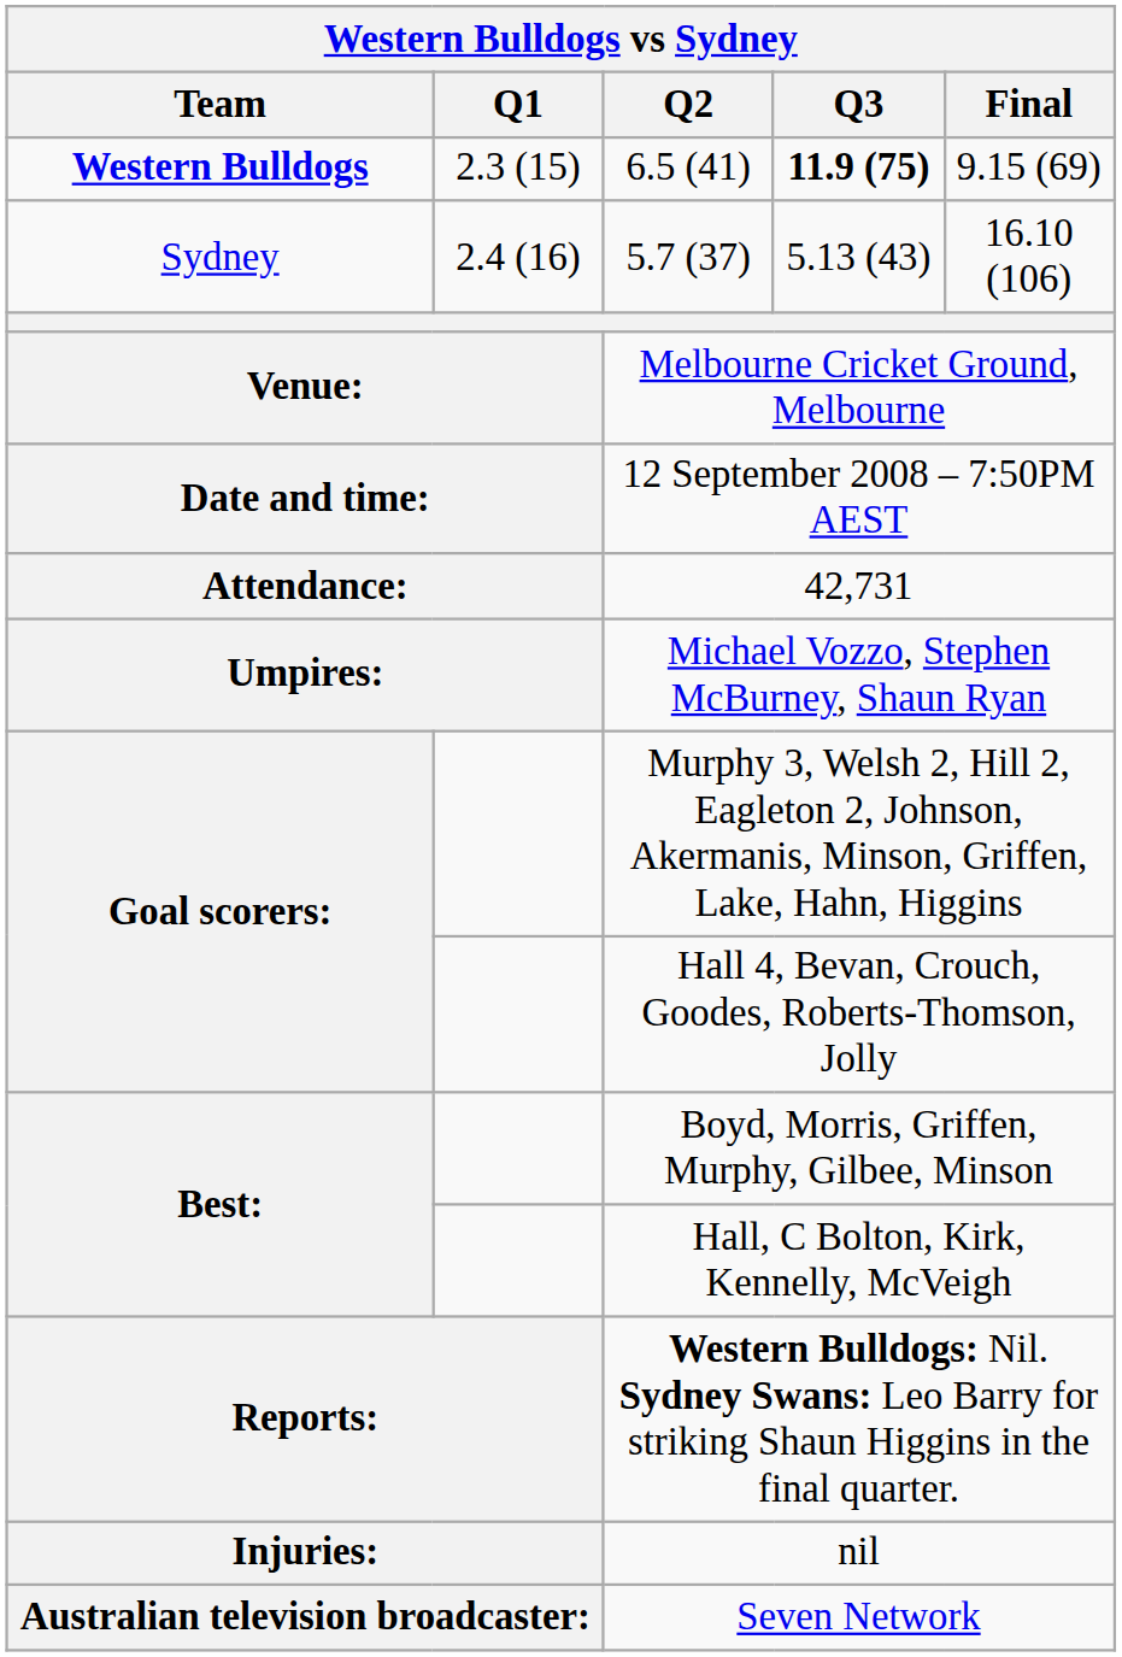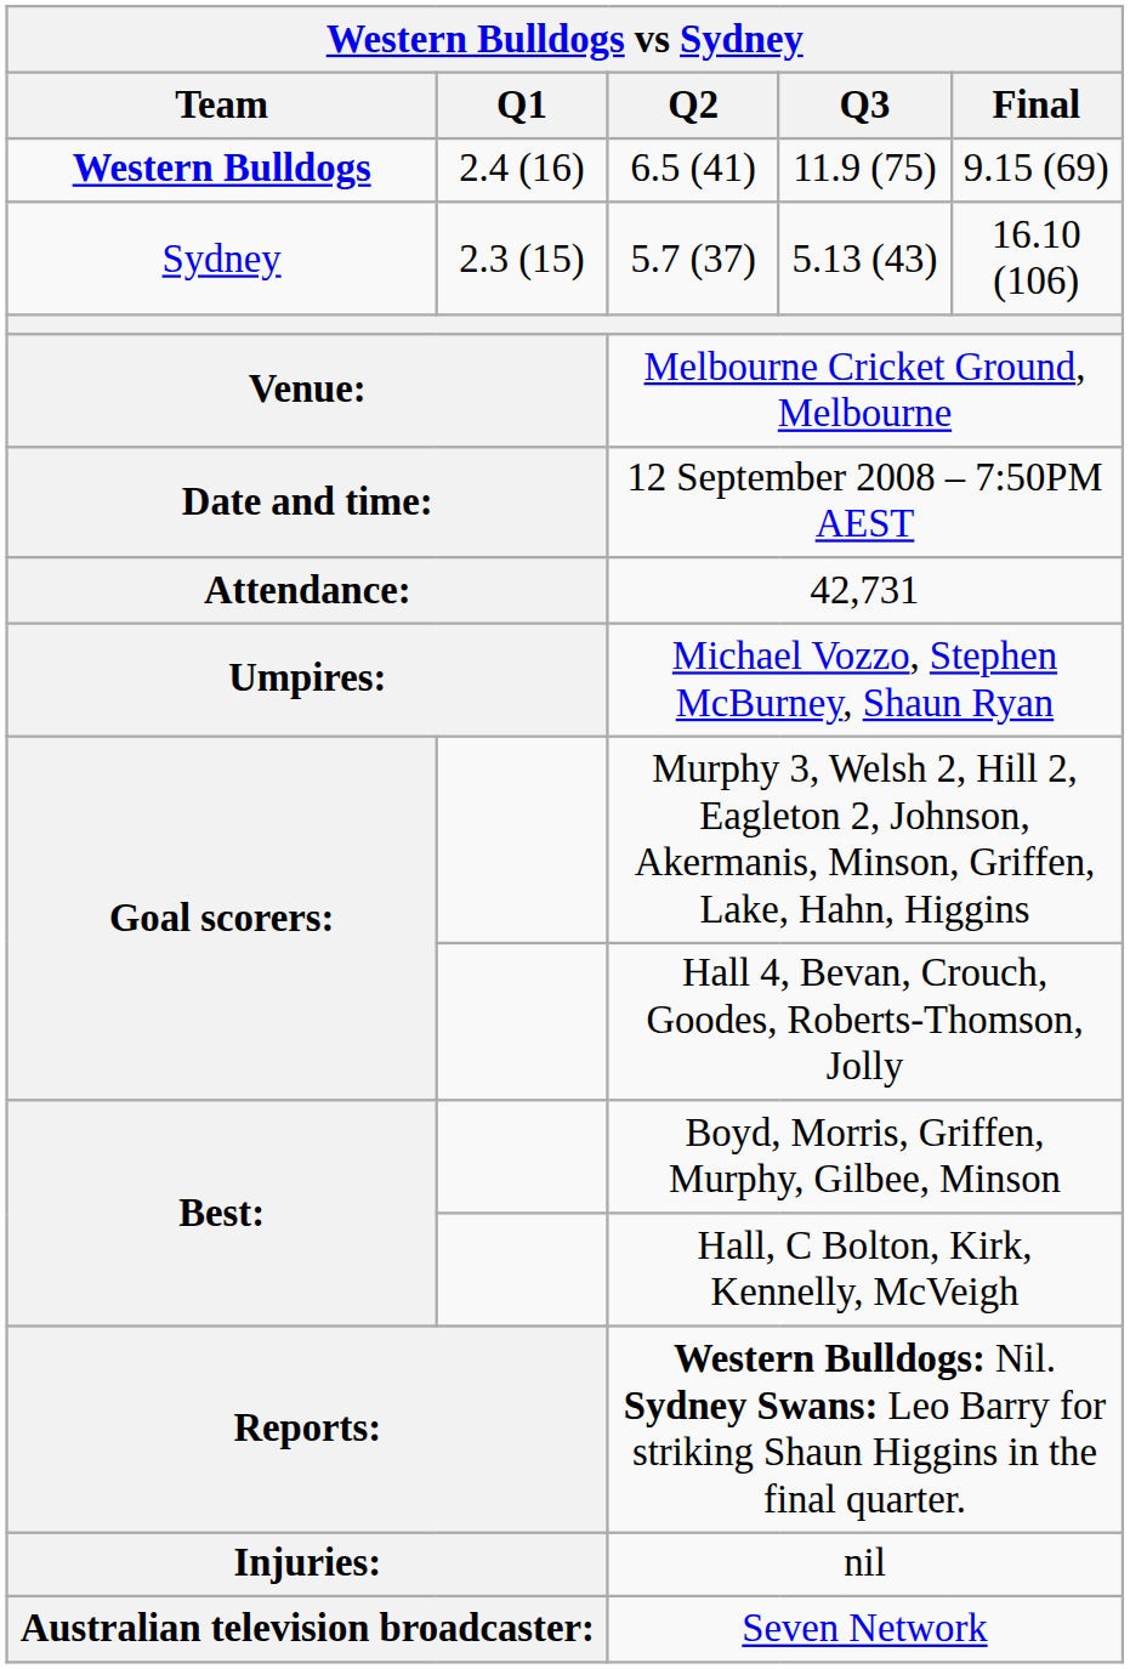6.5 (41) | Q1: 2.3 (15) -> 2.4 (16)
6.5 (41) | Q3: bold -> normal
5.7 (37) | Q1: 2.4 (16) -> 2.3 (15)
